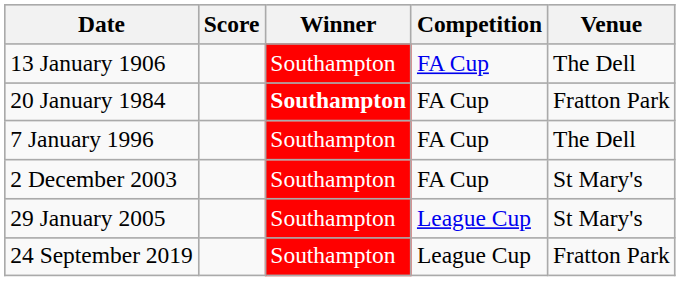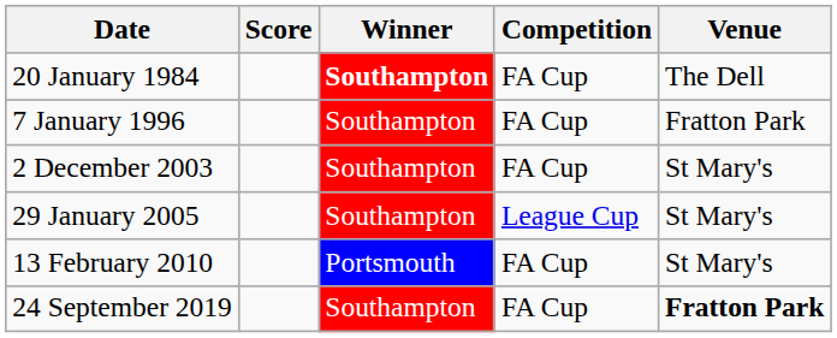- row: 13 January 1906 | Southampton | FA Cup | The Dell
20 January 1984 | Venue: Fratton Park -> The Dell
7 January 1996 | Venue: The Dell -> Fratton Park
+ row: 13 February 2010 | Portsmouth | FA Cup | St Mary's
24 September 2019 | Competition: League Cup -> FA Cup
24 September 2019 | Venue: normal -> bold
